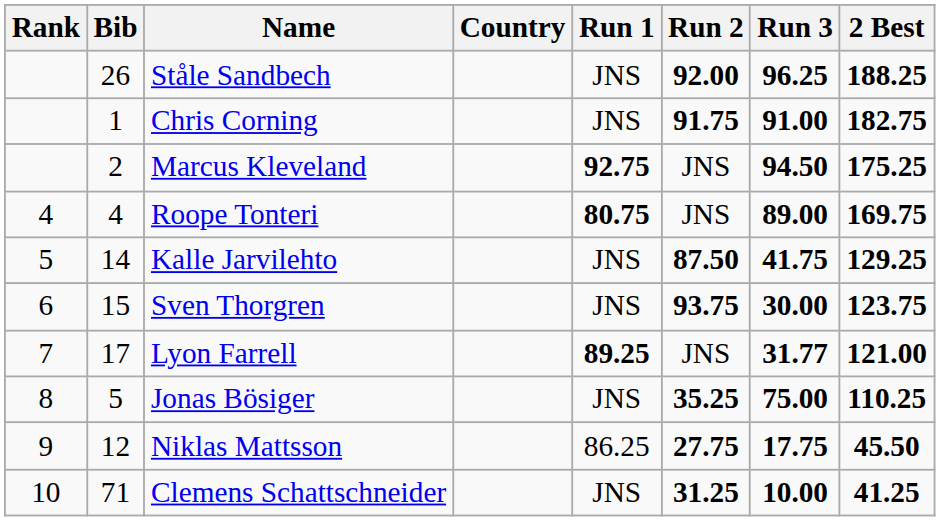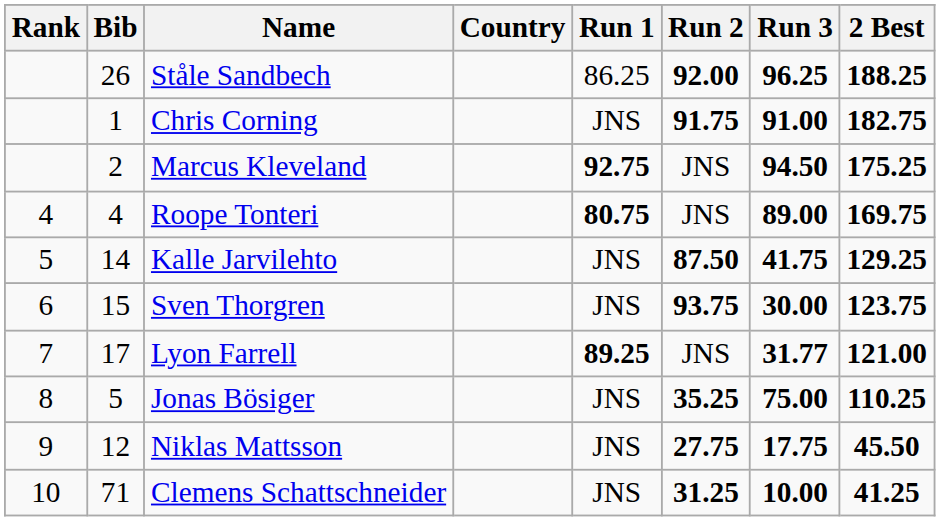Ståle Sandbech | Run 1: JNS -> 86.25
Niklas Mattsson | Run 1: 86.25 -> JNS
